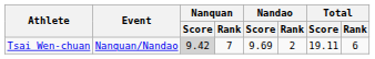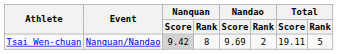Tsai Wen-chuan | Nanquan / Rank: 7 -> 8
Tsai Wen-chuan | Total / Rank: 6 -> 5
